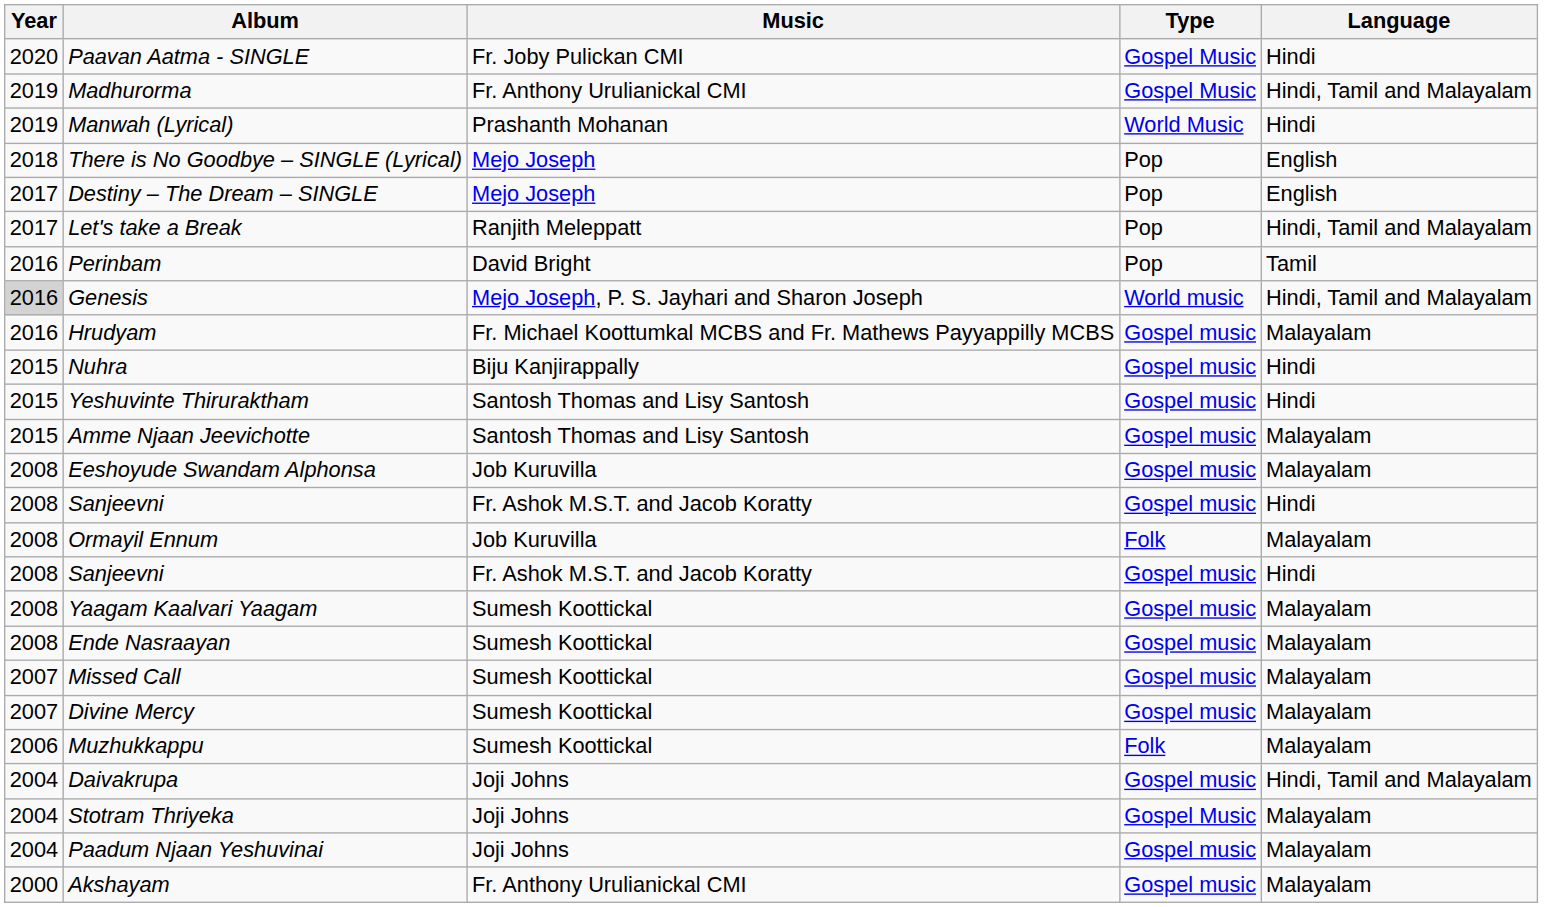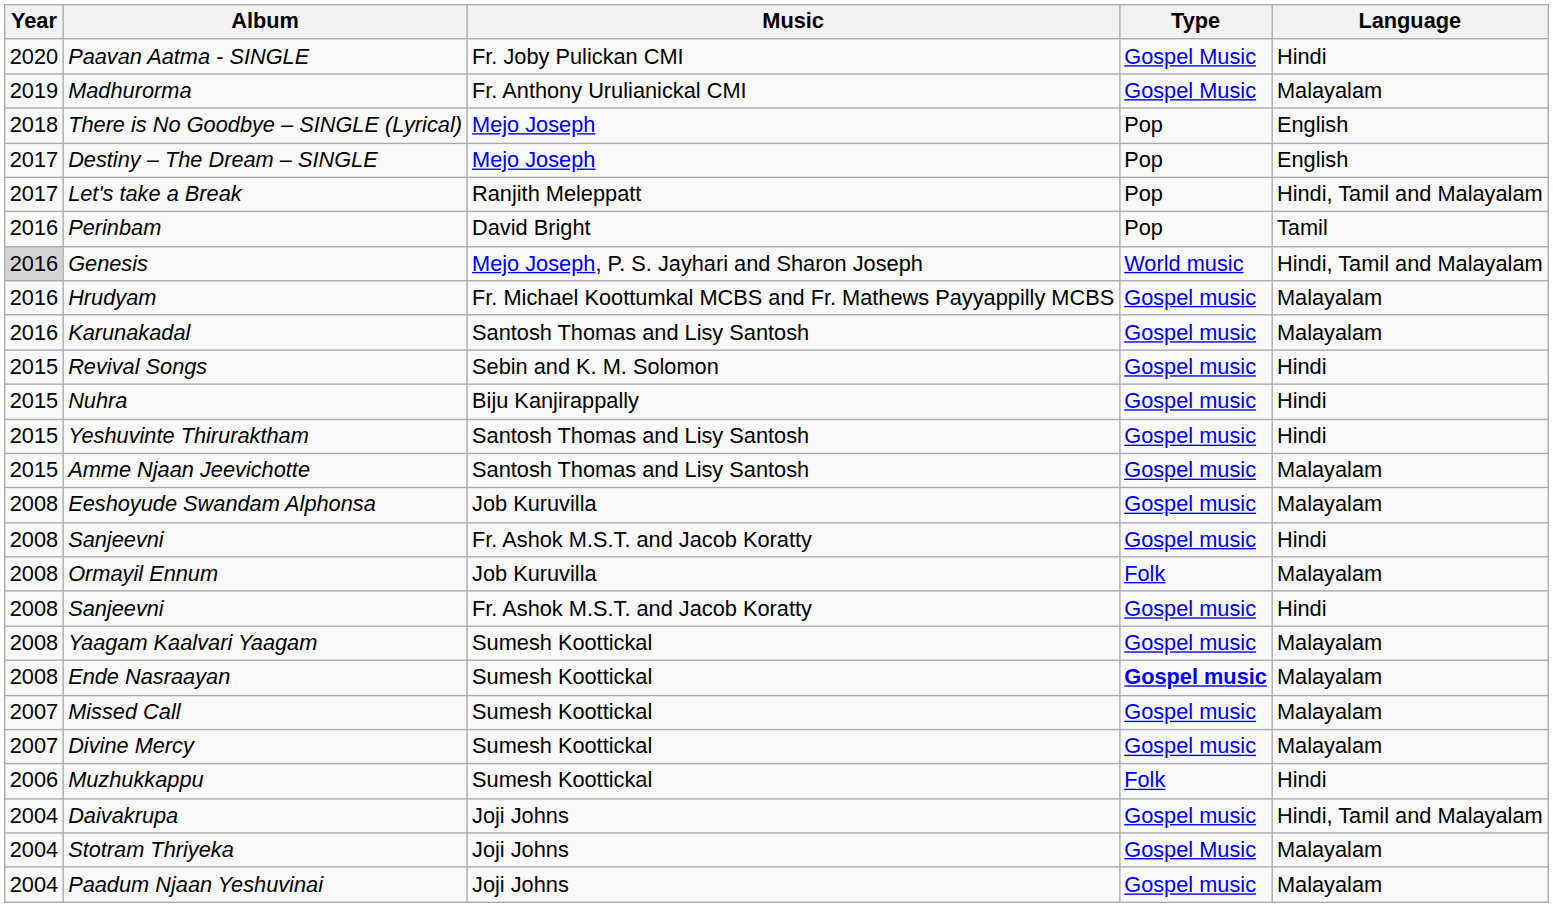Madhurorma | Language: Hindi, Tamil and Malayalam -> Malayalam
- row: 2019 | Manwah (Lyrical) | Prashanth Mohanan | World Music | Hindi
+ row: 2016 | Karunakadal | Santosh Thomas and Lisy Santosh | Gospel music | Malayalam
+ row: 2015 | Revival Songs | Sebin and K. M. Solomon | Gospel music | Hindi
Ende Nasraayan | Type: normal -> bold
Muzhukkappu | Language: Malayalam -> Hindi
- row: 2000 | Akshayam | Fr. Anthony Urulianickal CMI | Gospel music | Malayalam
